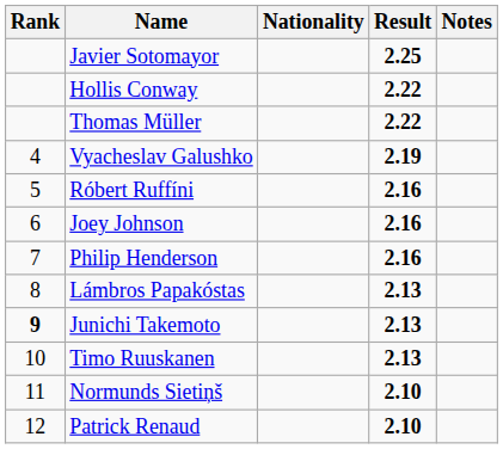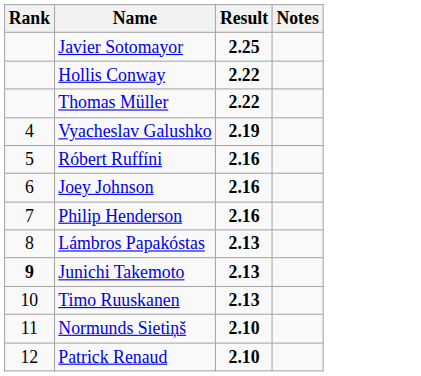- column: Nationality
